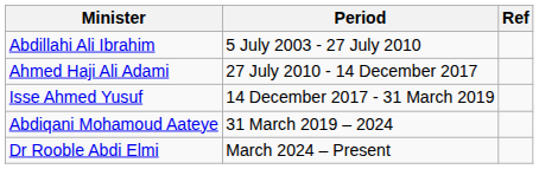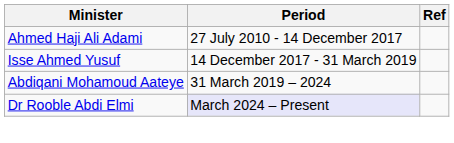- row: Abdillahi Ali Ibrahim | 5 July 2003 - 27 July 2010
Dr Rooble Abdi Elmi | Period: no background -> lavender background
